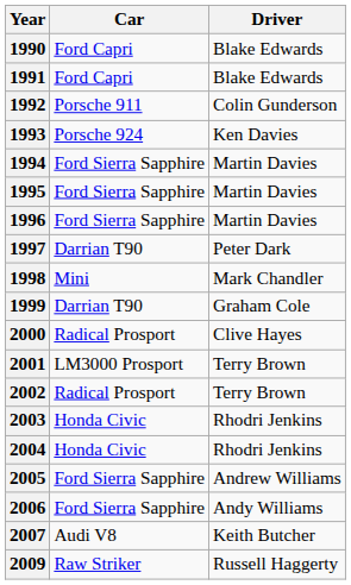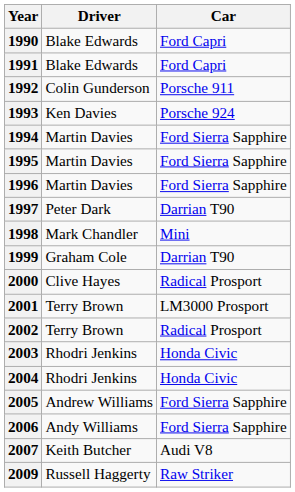columns swapped: Driver <-> Car
